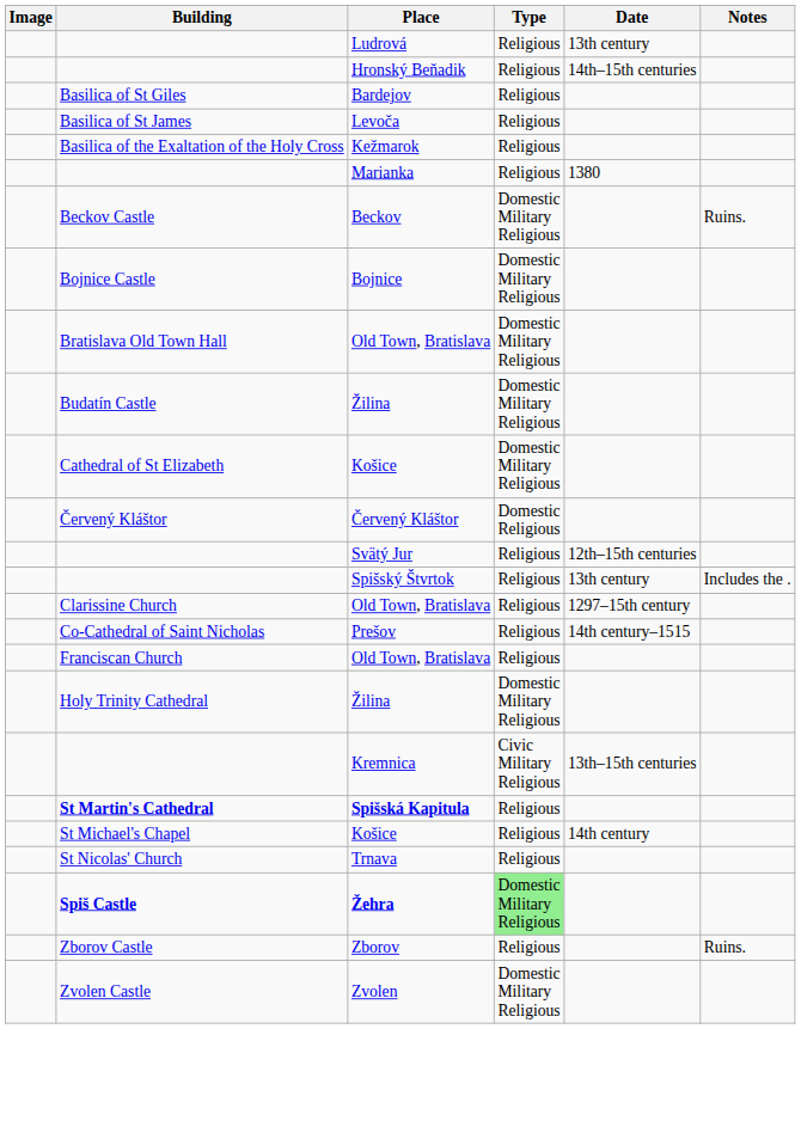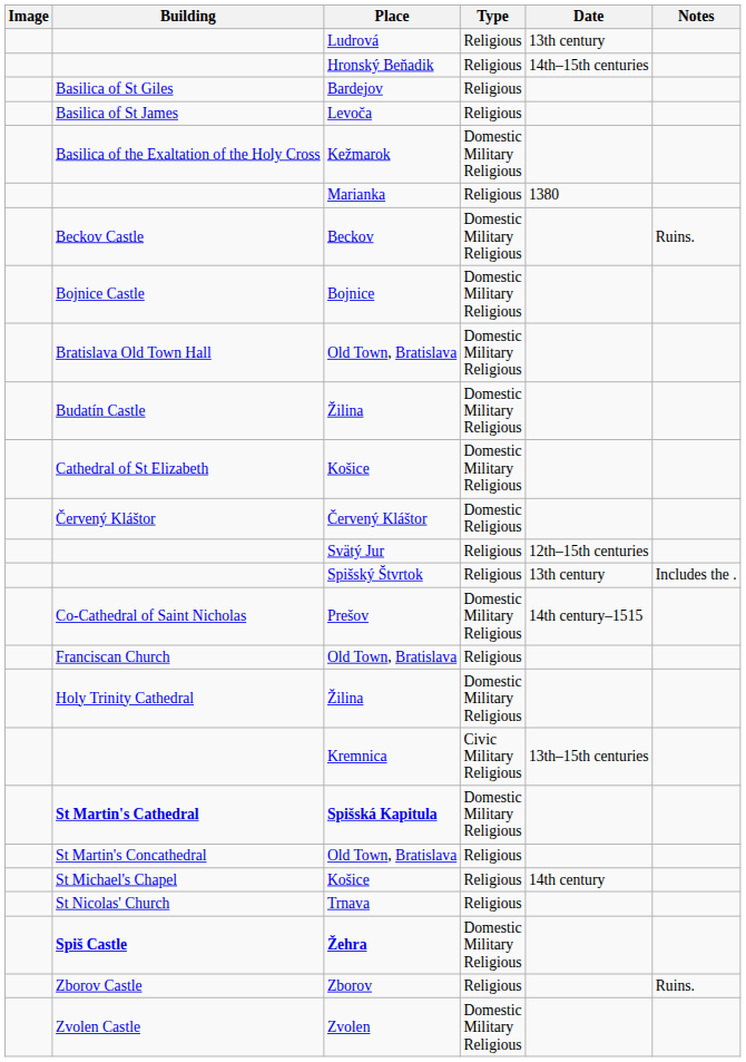Basilica of the Exaltation of the Holy Cross | Type: Religious -> Domestic Military Religious
- row: Clarissine Church | Old Town, Bratislava | Religious | 1297–15th century
Co-Cathedral of Saint Nicholas | Type: Religious -> Domestic Military Religious
St Martin's Cathedral | Type: Religious -> Domestic Military Religious
+ row: St Martin's Concathedral | Old Town, Bratislava | Religious
Spiš Castle | Type: lightgreen background -> no background
